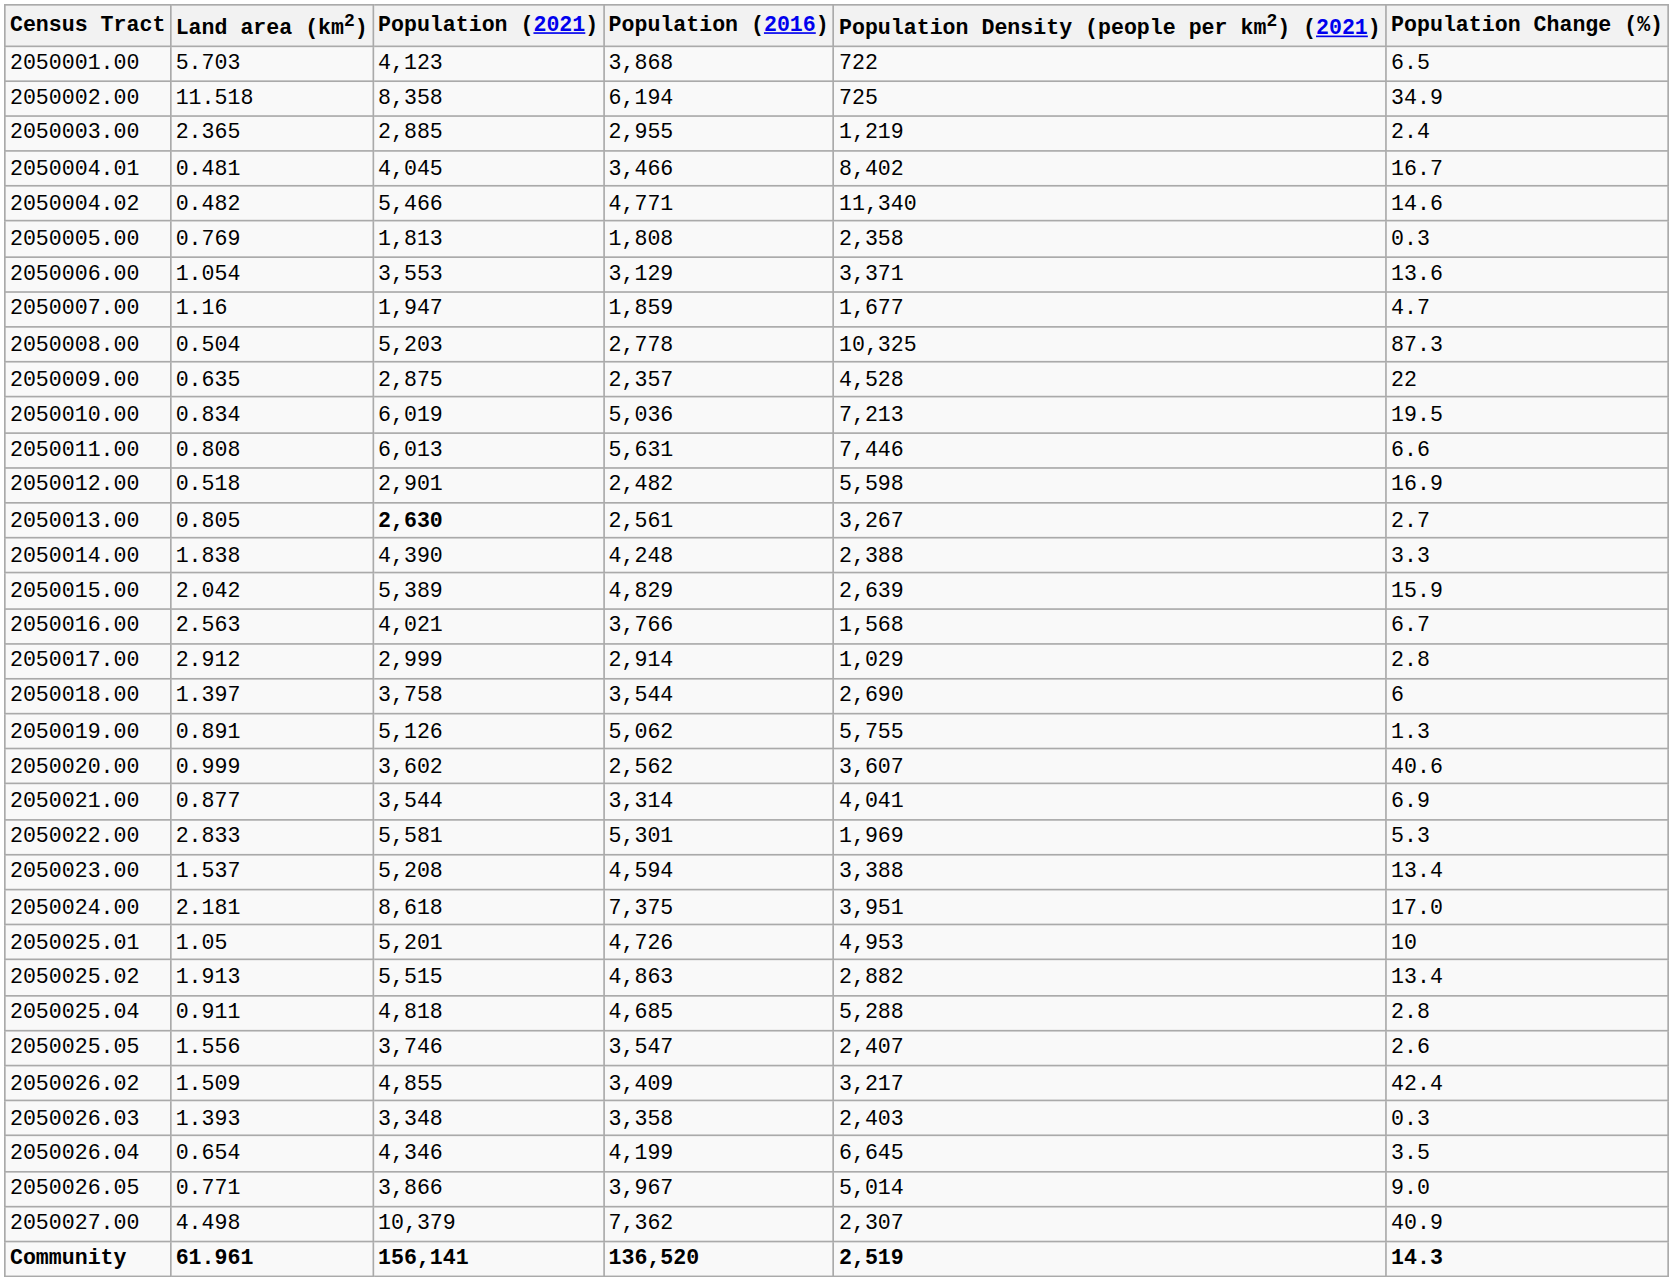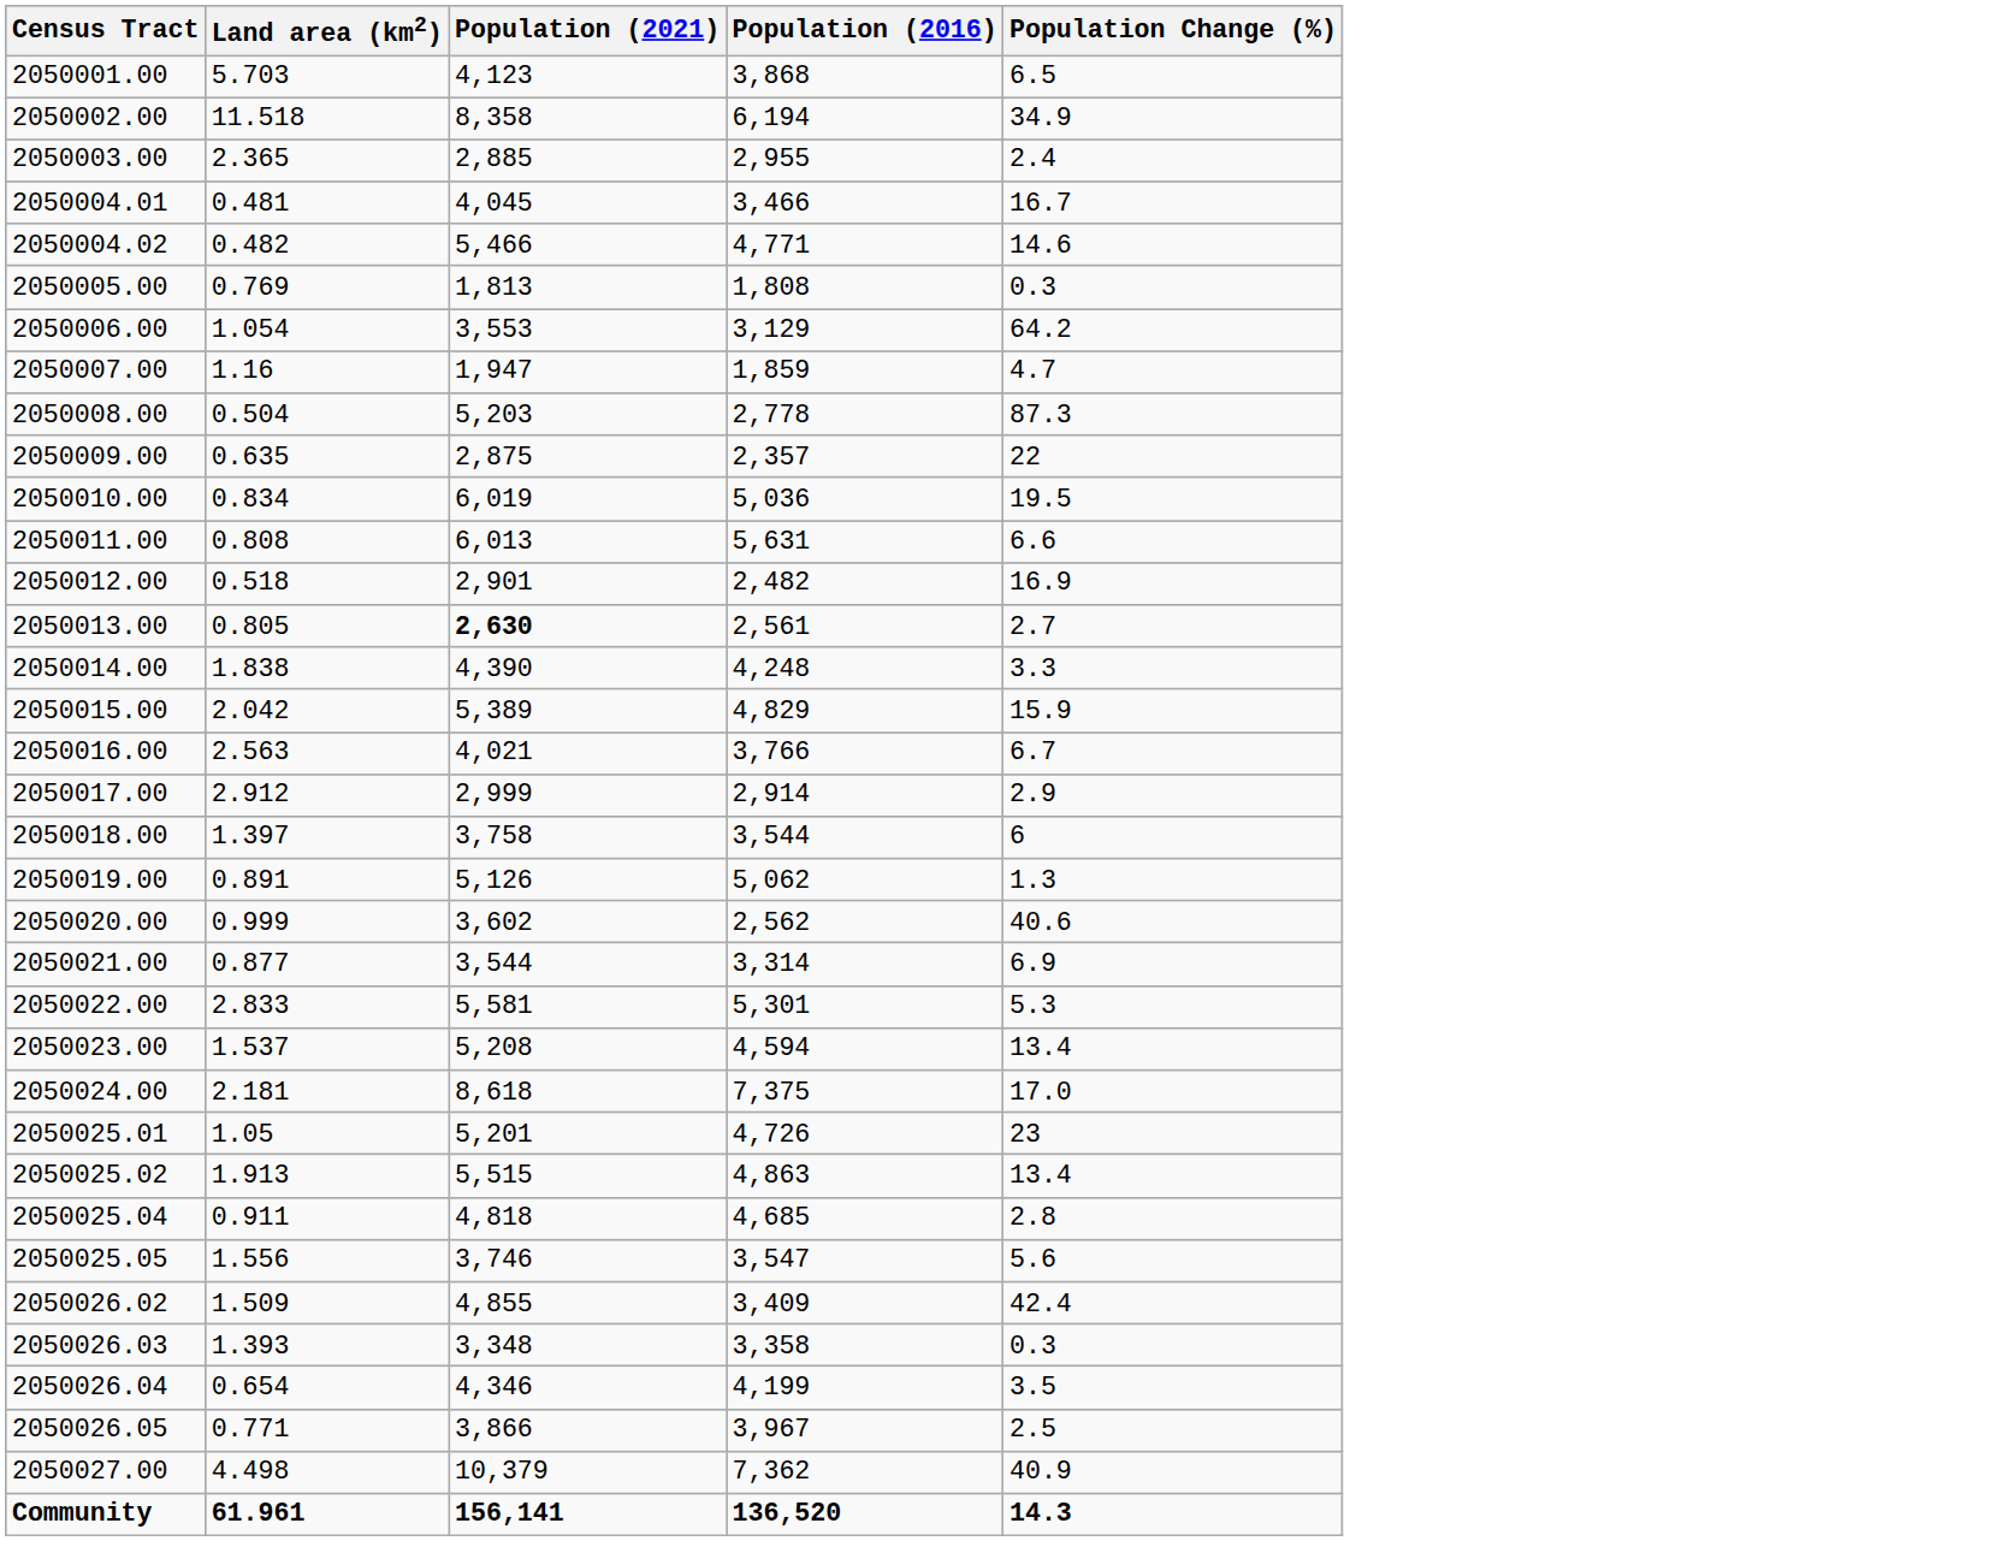- column: Population Density (people per km2) (2021) | 722 | 725 | 1,219 | 8,402 | 11,340 | 2,358 | 3,371 | 1,677 | 10,325 | 4,528 | 7,213 | 7,446 | 5,598 | 3,267 | 2,388 | 2,639 | 1,568 | 1,029 | 2,690 | 5,755 | 3,607 | 4,041 | 1,969 | 3,388 | 3,951 | 4,953 | 2,882 | 5,288 | 2,407 | 3,217 | 2,403 | 6,645 | 5,014 | 2,307 | 2,519
2050006.00 | Population Change (%): 13.6 -> 64.2
2050017.00 | Population Change (%): 2.8 -> 2.9
2050025.01 | Population Change (%): 10 -> 23
2050025.05 | Population Change (%): 2.6 -> 5.6
2050026.05 | Population Change (%): 9.0 -> 2.5
